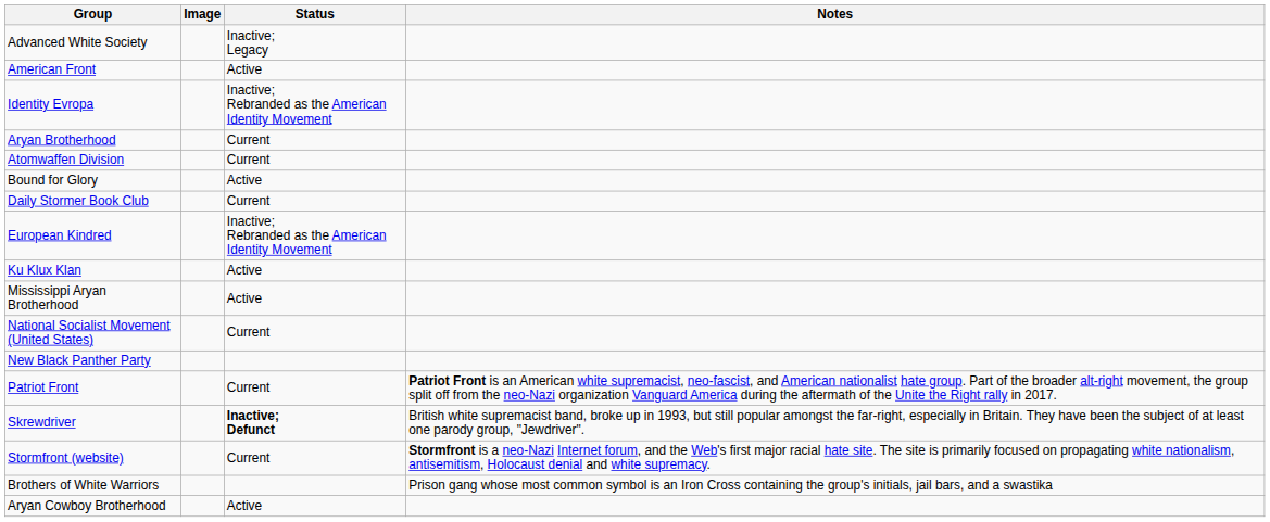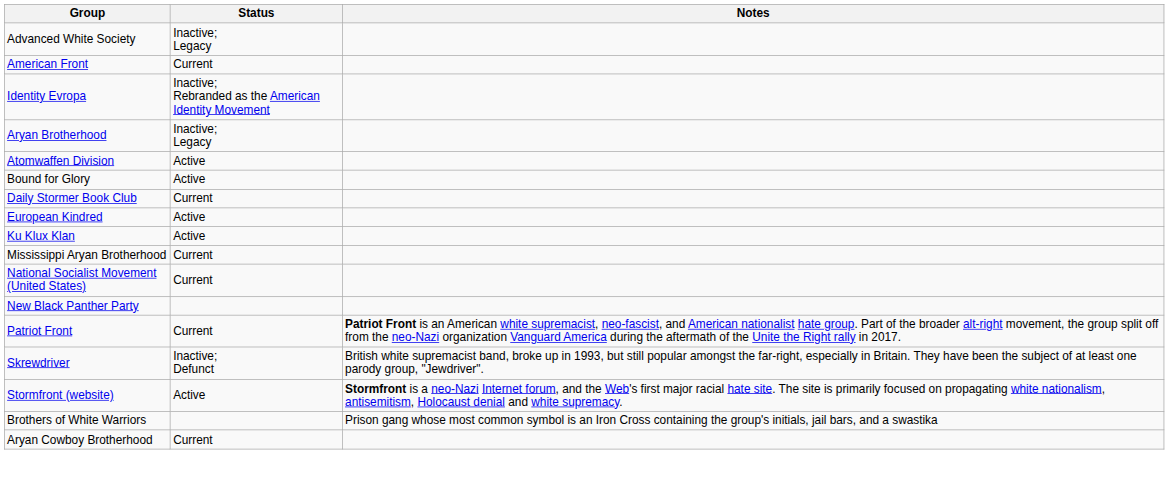- column: Image
American Front | Status: Active -> Current
Aryan Brotherhood | Status: Current -> Inactive; Legacy
Atomwaffen Division | Status: Current -> Active
European Kindred | Status: Inactive; Rebranded as the American Identity Movement -> Active
Mississippi Aryan Brotherhood | Status: Active -> Current
Skrewdriver | Status: bold -> normal
Stormfront (website) | Status: Current -> Active
Aryan Cowboy Brotherhood | Status: Active -> Current
